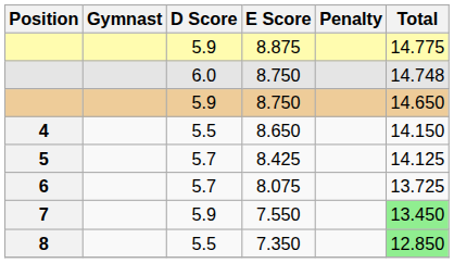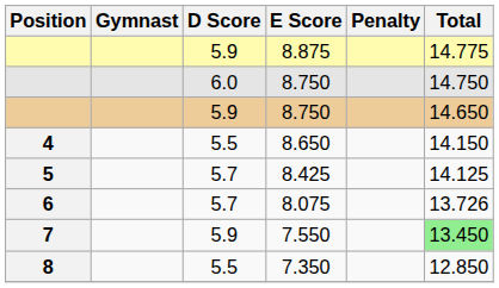6.0 / 8.750 | Total: 14.748 -> 14.750
8.075 | Total: 13.725 -> 13.726
7.350 | Total: lightgreen background -> no background
